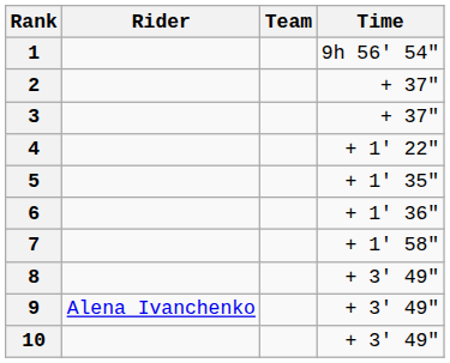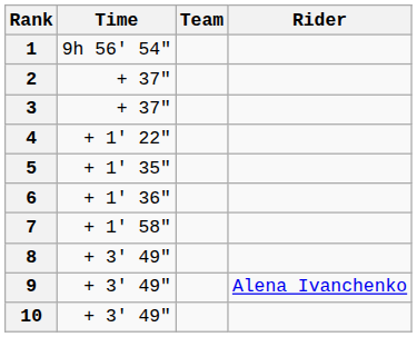columns swapped: Rider <-> Time
